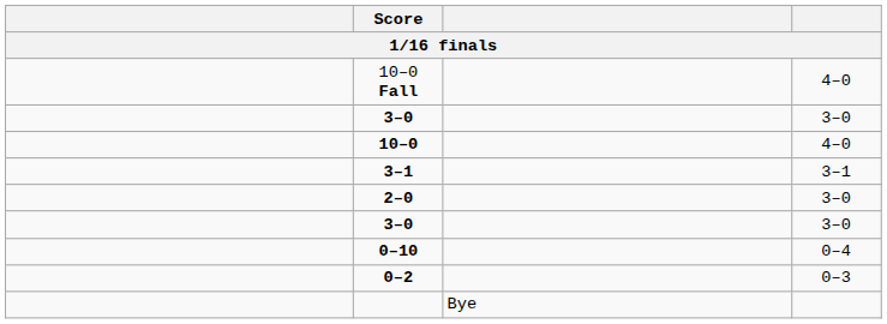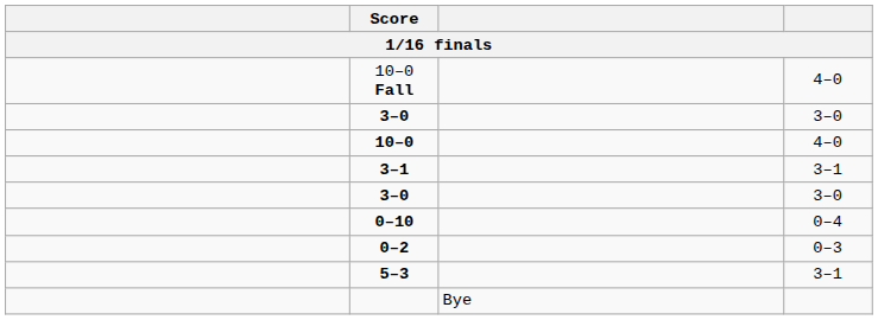- row: 2–0 | 3–0
+ row: 5–3 | 3–1
